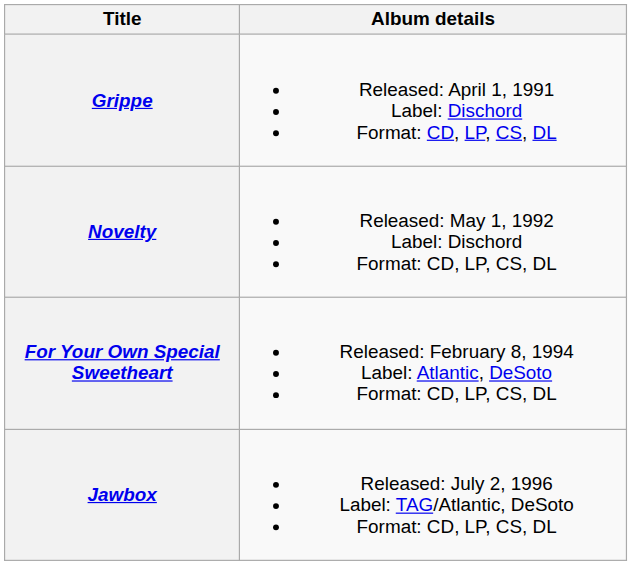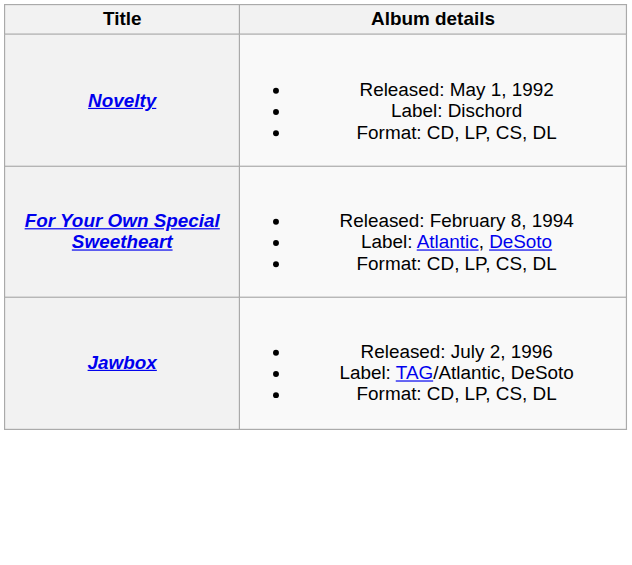- row: Grippe | Released: April 1, 1991 Label: Dischord Format: CD, LP, CS, DL
